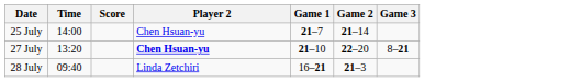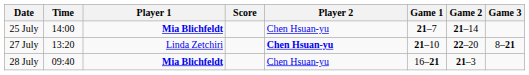+ column: Player 1 | Mia Blichfeldt | Linda Zetchiri | Mia Blichfeldt
28 July | Player 2: Linda Zetchiri -> Chen Hsuan-yu
